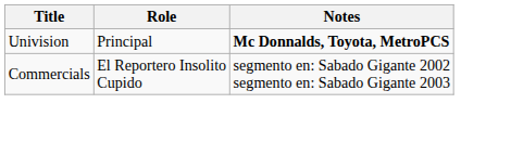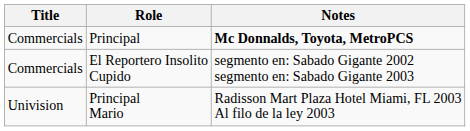Principal | Title: Univision -> Commercials
+ row: Univision | Principal Mario | Radisson Mart Plaza Hotel Miami, FL 2003 Al filo de la ley 2003
